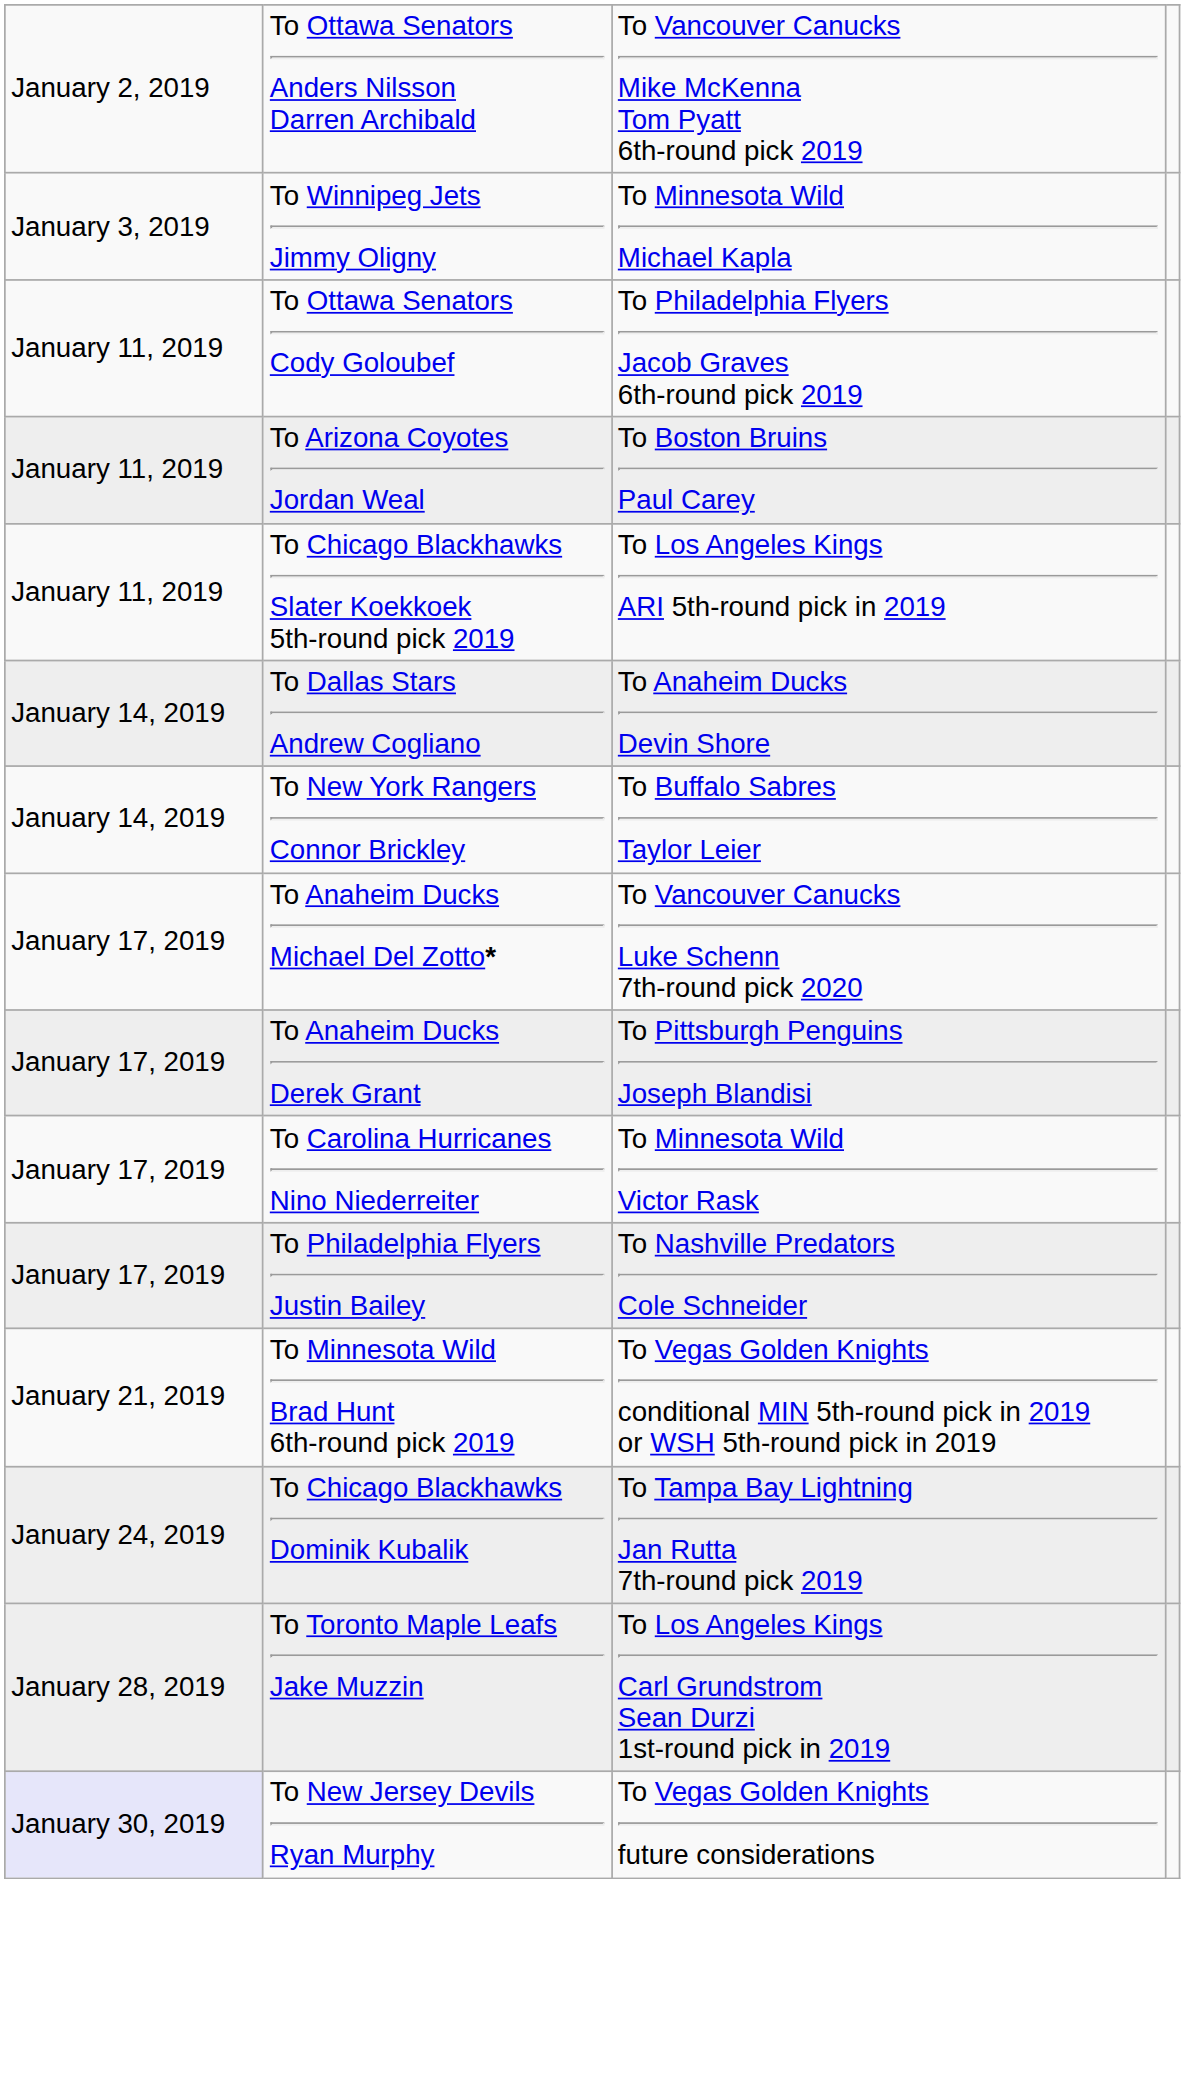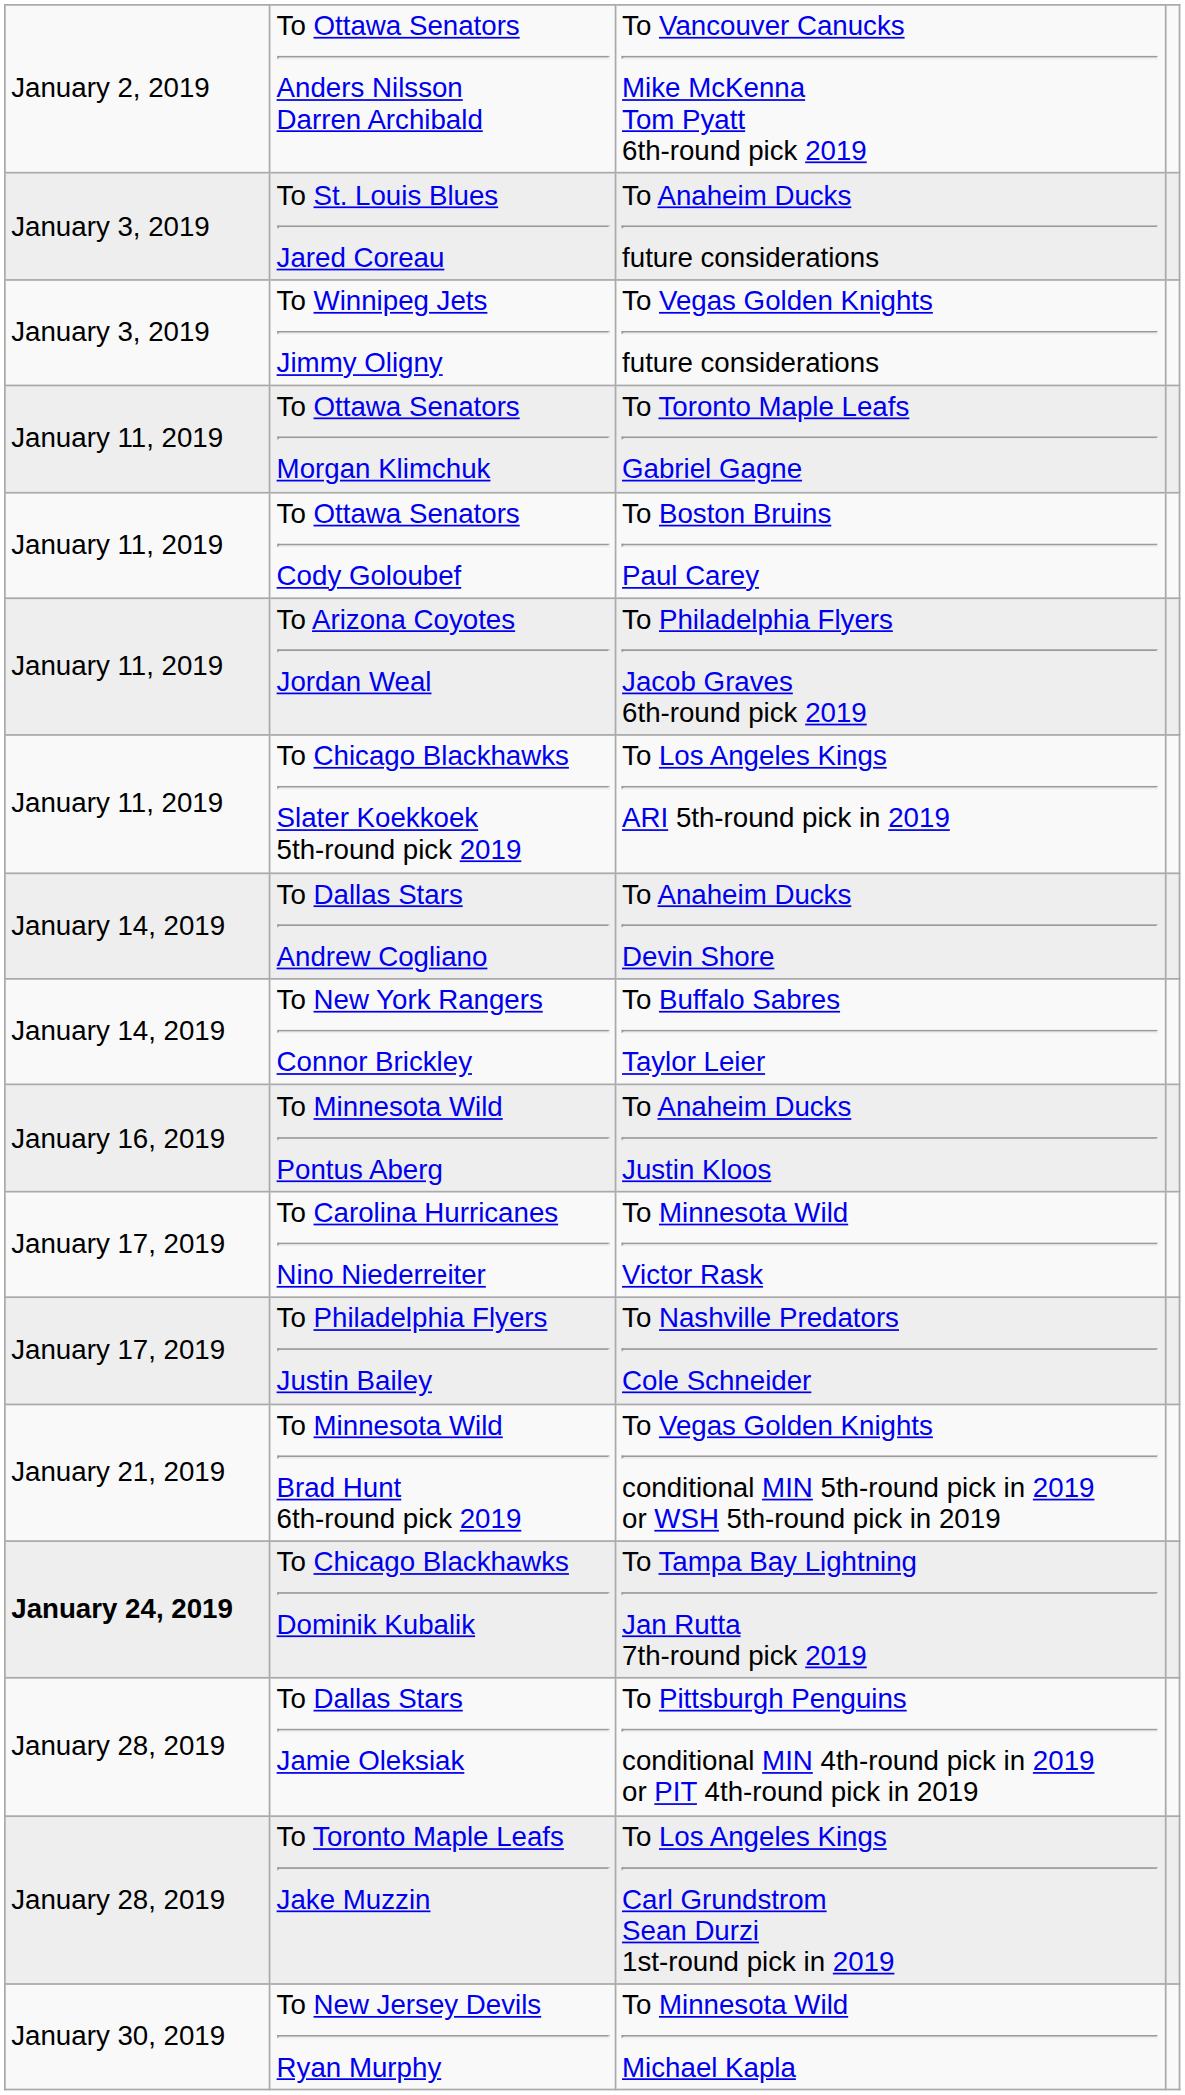+ row: January 3, 2019 | To St. Louis Blues Jared Coreau | To Anaheim Ducks future considerations
To Winnipeg Jets Jimmy Oligny | column 3: To Minnesota Wild Michael Kapla -> To Vegas Golden Knights future considerations
+ row: January 11, 2019 | To Ottawa Senators Morgan Klimchuk | To Toronto Maple Leafs Gabriel Gagne
To Ottawa Senators Cody Goloubef | column 3: To Philadelphia Flyers Jacob Graves 6th-round pick 2019 -> To Boston Bruins Paul Carey
To Arizona Coyotes Jordan Weal | column 3: To Boston Bruins Paul Carey -> To Philadelphia Flyers Jacob Graves 6th-round pick 2019
+ row: January 16, 2019 | To Minnesota Wild Pontus Aberg | To Anaheim Ducks Justin Kloos
- row: January 17, 2019 | To Anaheim Ducks Michael Del Zotto* | To Vancouver Canucks Luke Schenn 7th-round pick 2020
- row: January 17, 2019 | To Anaheim Ducks Derek Grant | To Pittsburgh Penguins Joseph Blandisi
To Chicago Blackhawks Dominik Kubalik | column 1: normal -> bold
+ row: January 28, 2019 | To Dallas Stars Jamie Oleksiak | To Pittsburgh Penguins conditional MIN 4th-round pick in 2019 or PIT 4th-round pick in 2019
To New Jersey Devils Ryan Murphy | column 1: lavender background -> no background
To New Jersey Devils Ryan Murphy | column 3: To Vegas Golden Knights future considerations -> To Minnesota Wild Michael Kapla
